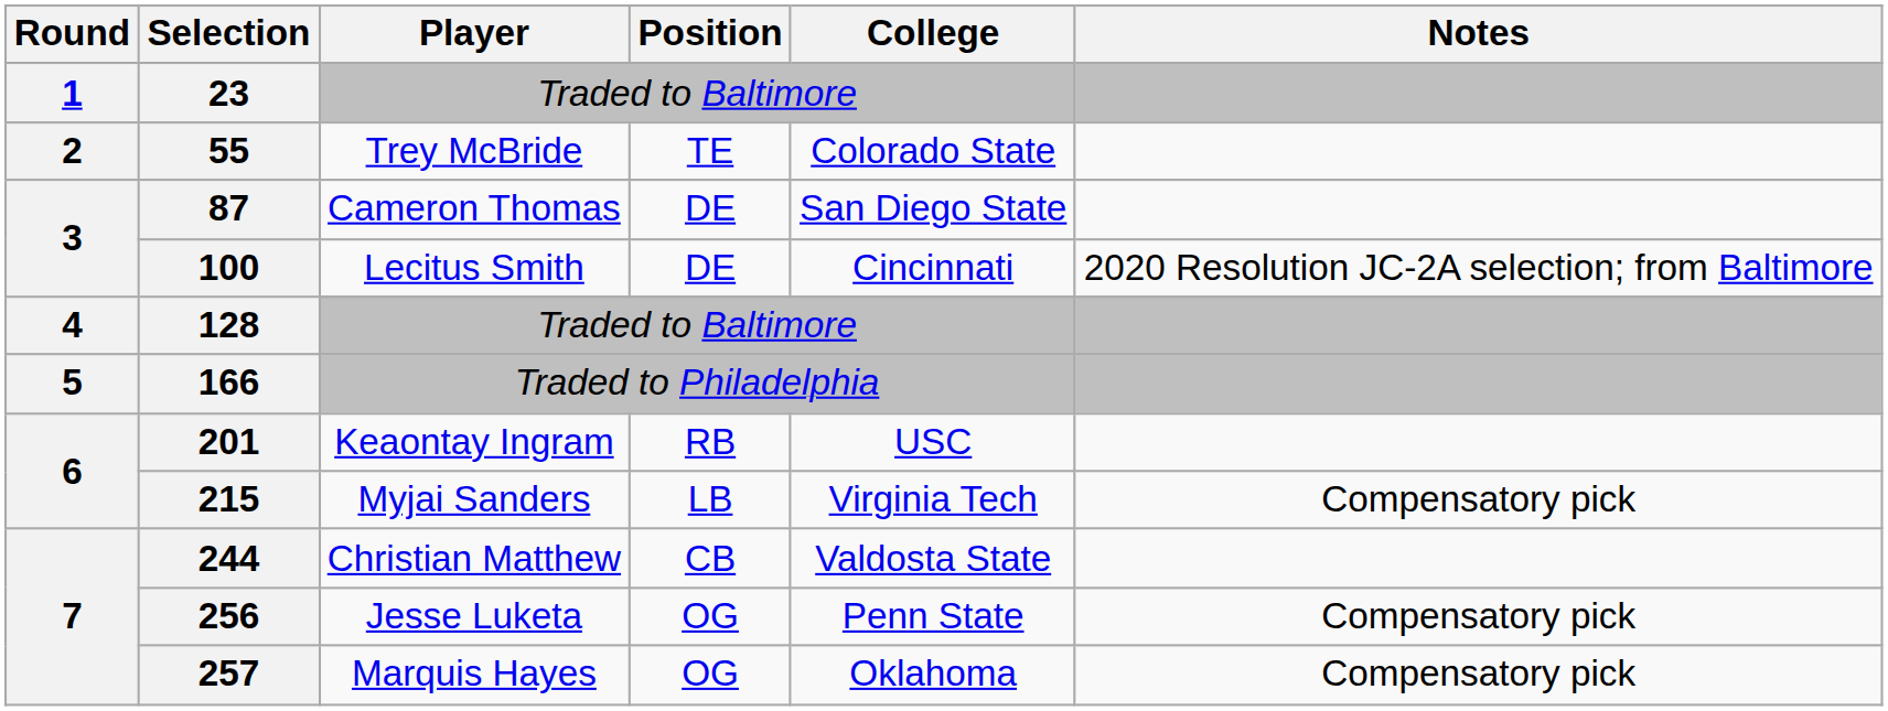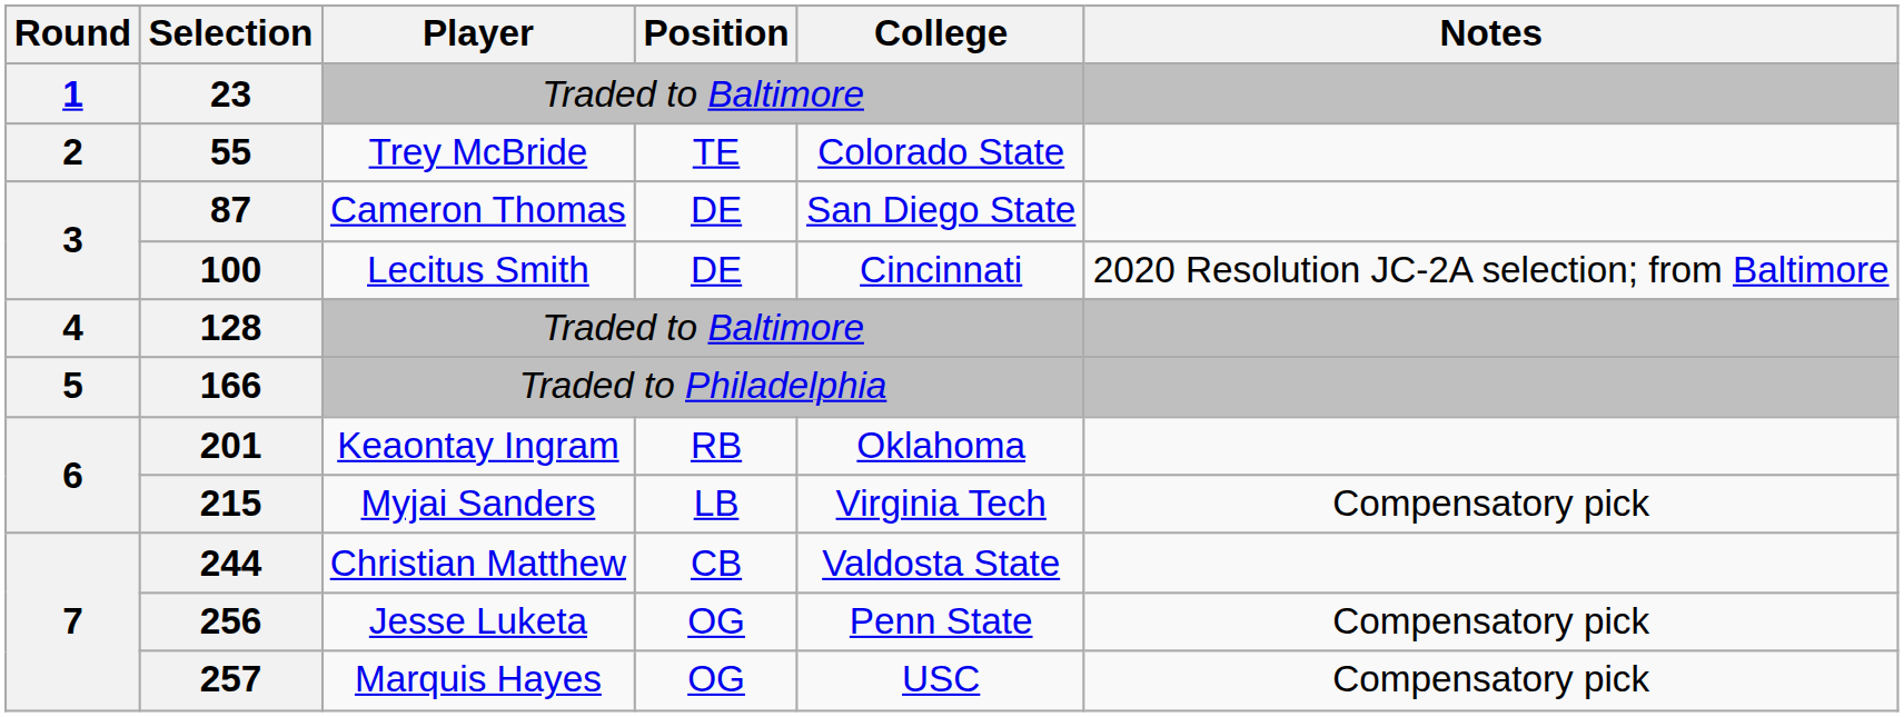201 | College: USC -> Oklahoma
257 | College: Oklahoma -> USC
